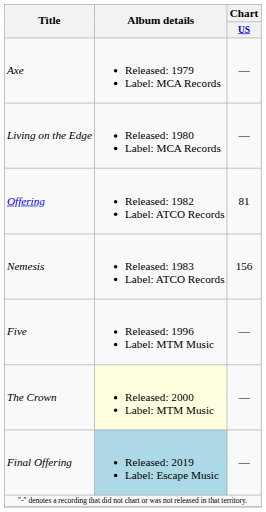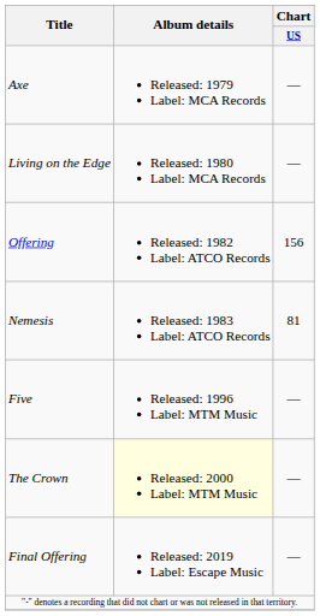Offering | Chart / US: 81 -> 156
Nemesis | Chart / US: 156 -> 81
Final Offering | Album details: lightblue background -> no background
